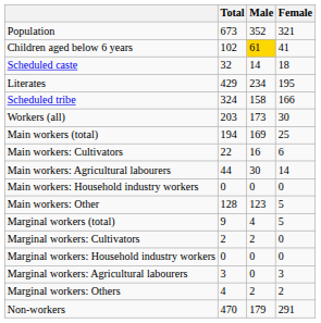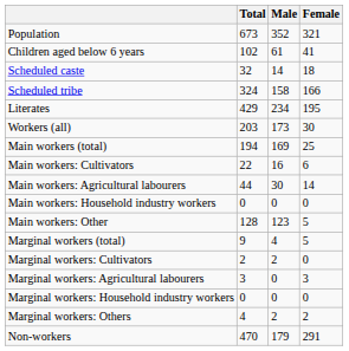Children aged below 6 years | Male: gold background -> no background
rows swapped: Scheduled tribe <-> Literates
rows swapped: Marginal workers: Agricultural labourers <-> Marginal workers: Household industry workers
